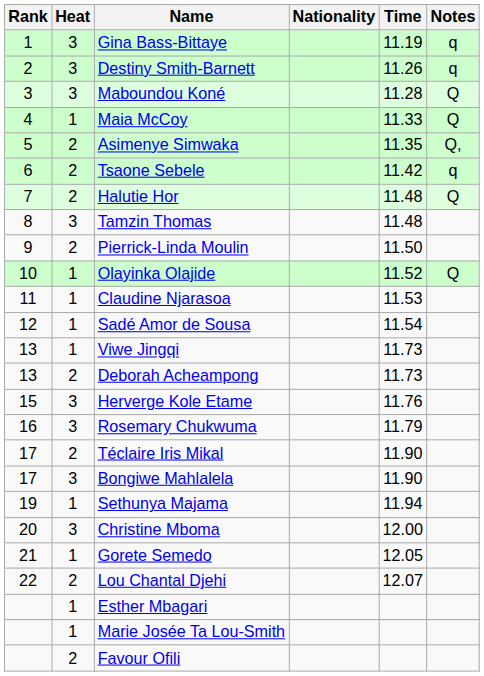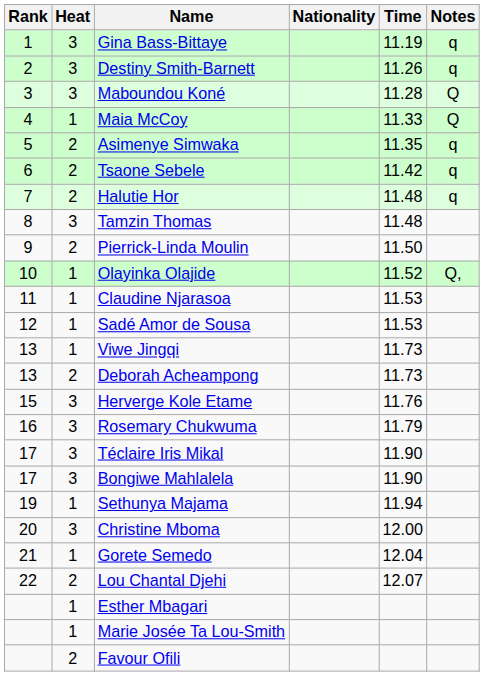Asimenye Simwaka | Notes: Q, -> q
Halutie Hor | Notes: Q -> q
Olayinka Olajide | Notes: Q -> Q,
Sadé Amor de Sousa | Time: 11.54 -> 11.53
Téclaire Iris Mikal | Heat: 2 -> 3
Gorete Semedo | Time: 12.05 -> 12.04
